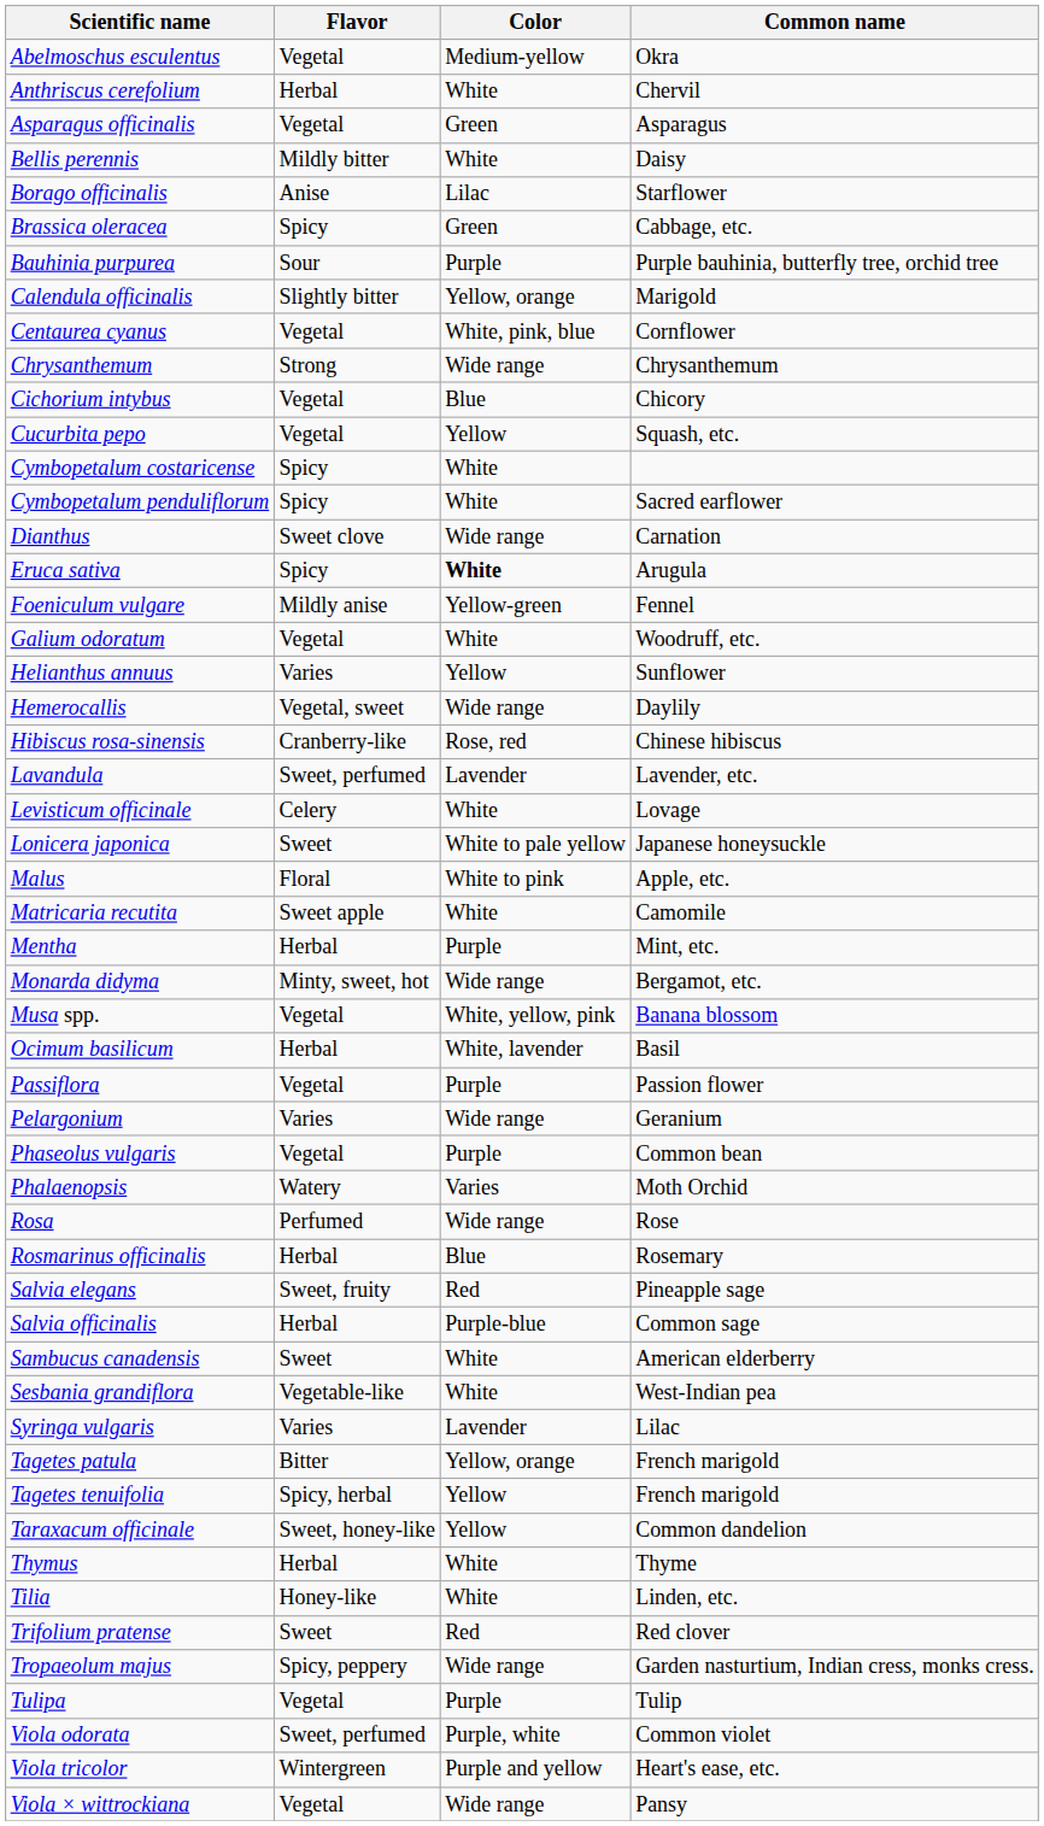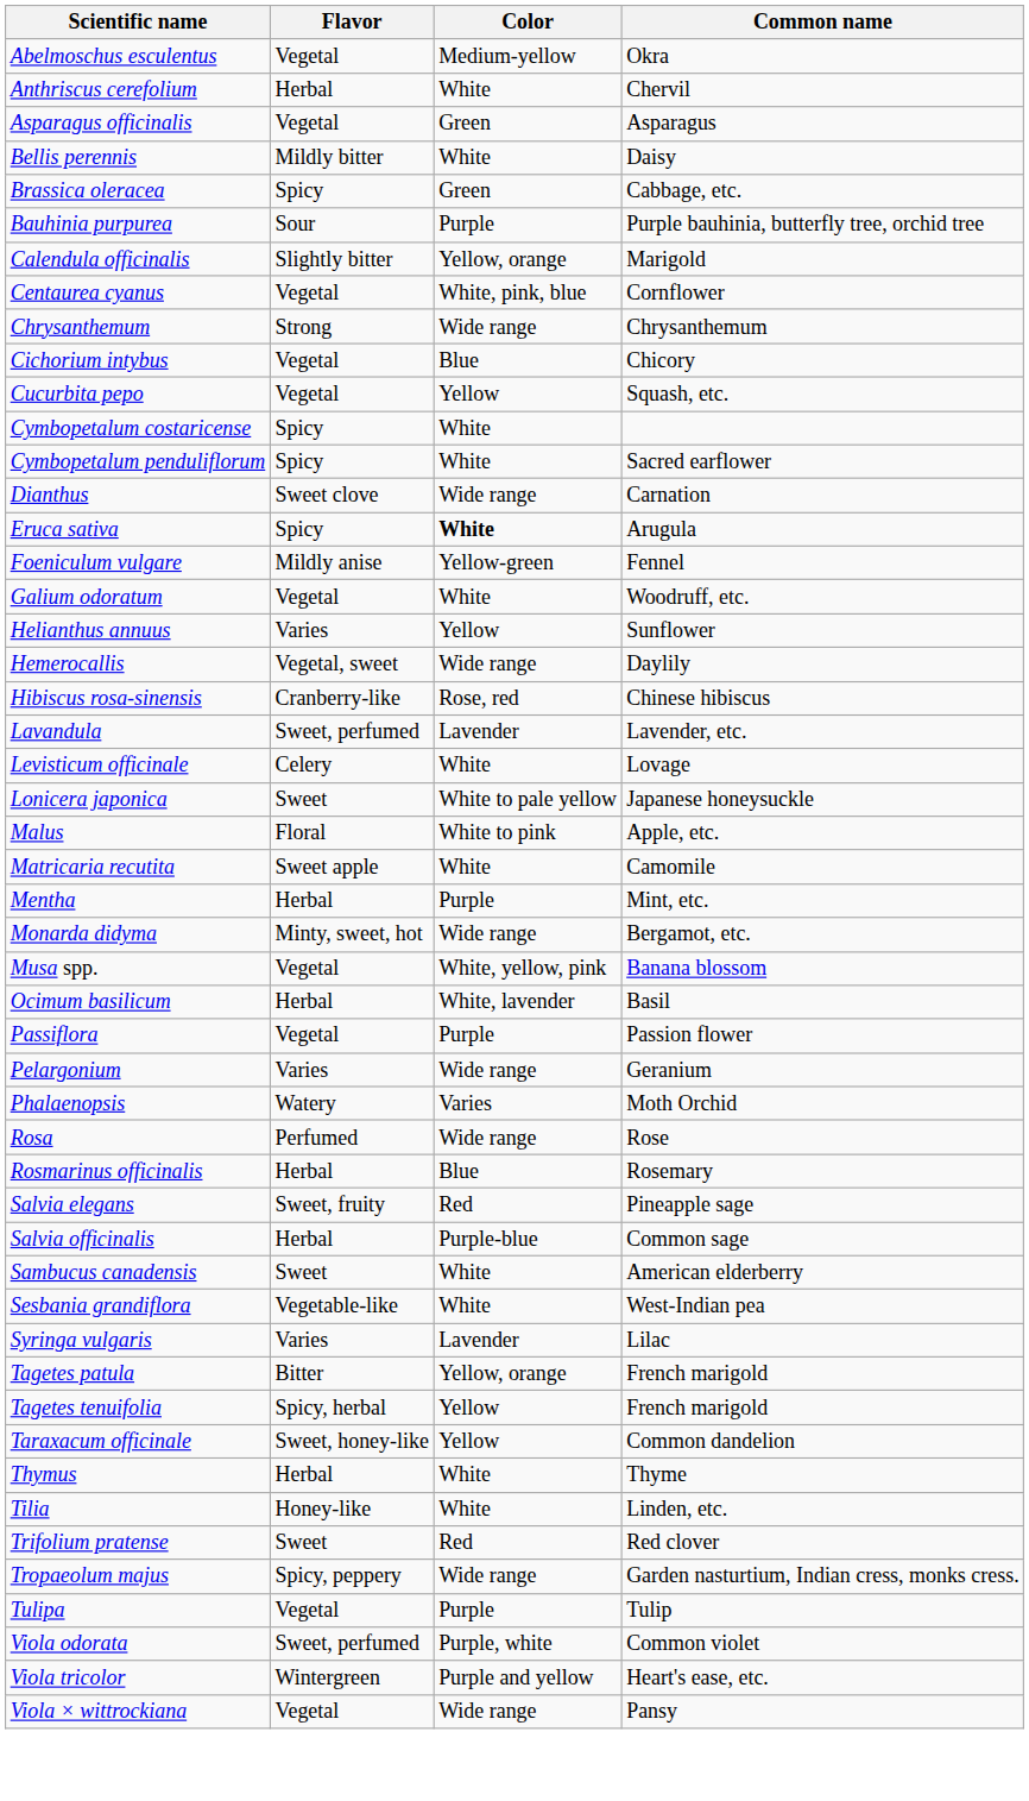- row: Borago officinalis | Anise | Lilac | Starflower
- row: Phaseolus vulgaris | Vegetal | Purple | Common bean
